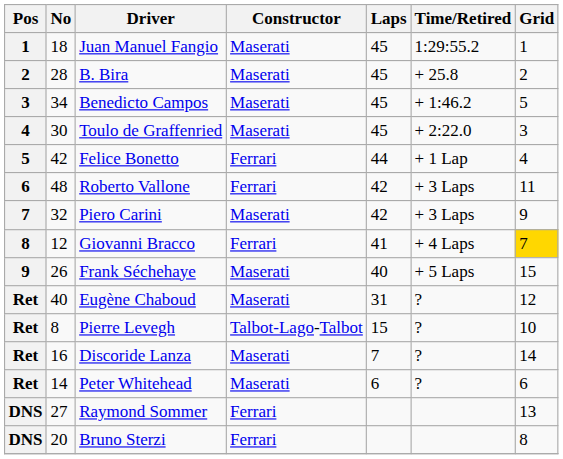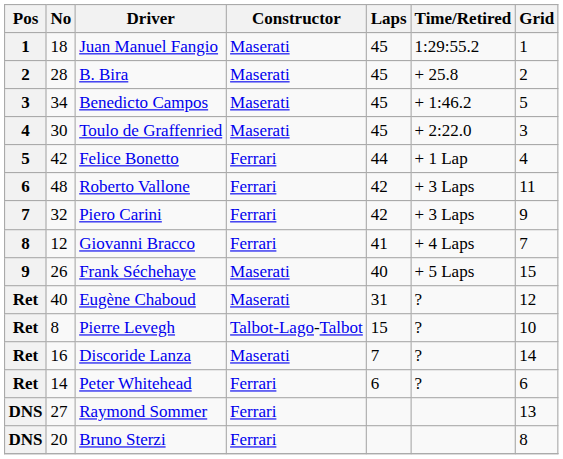Piero Carini | Constructor: Maserati -> Ferrari
Giovanni Bracco | Grid: gold background -> no background
Peter Whitehead | Constructor: Maserati -> Ferrari
